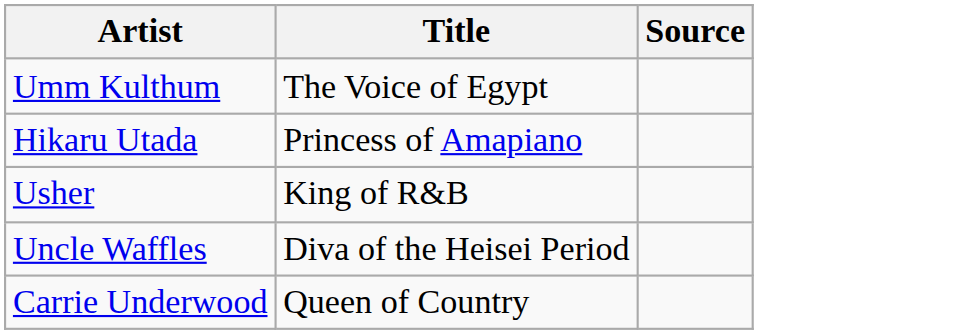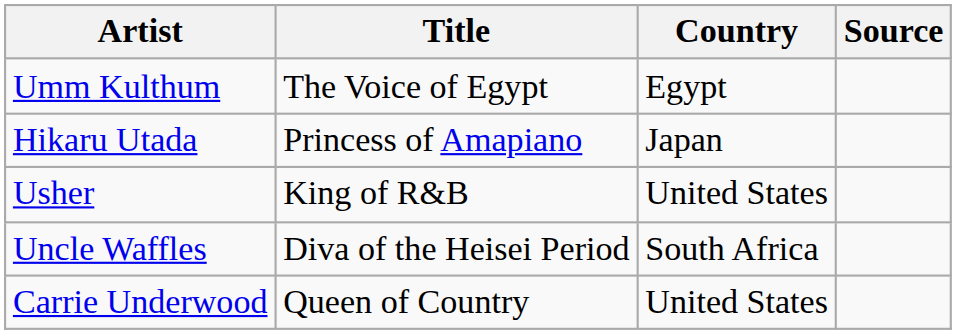+ column: Country | Egypt | Japan | United States | South Africa | United States
